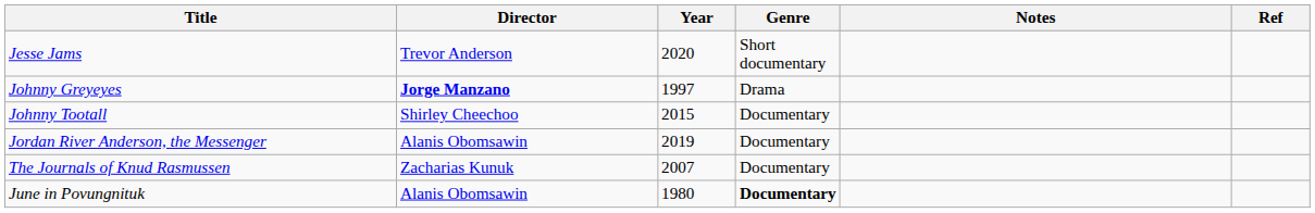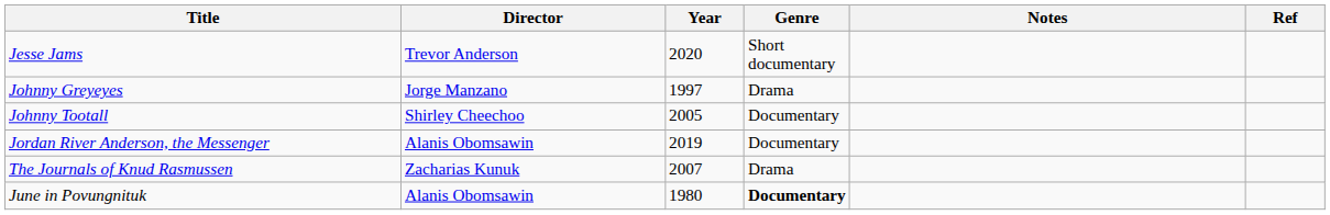Johnny Greyeyes | Director: bold -> normal
Johnny Tootall | Year: 2015 -> 2005
The Journals of Knud Rasmussen | Genre: Documentary -> Drama
